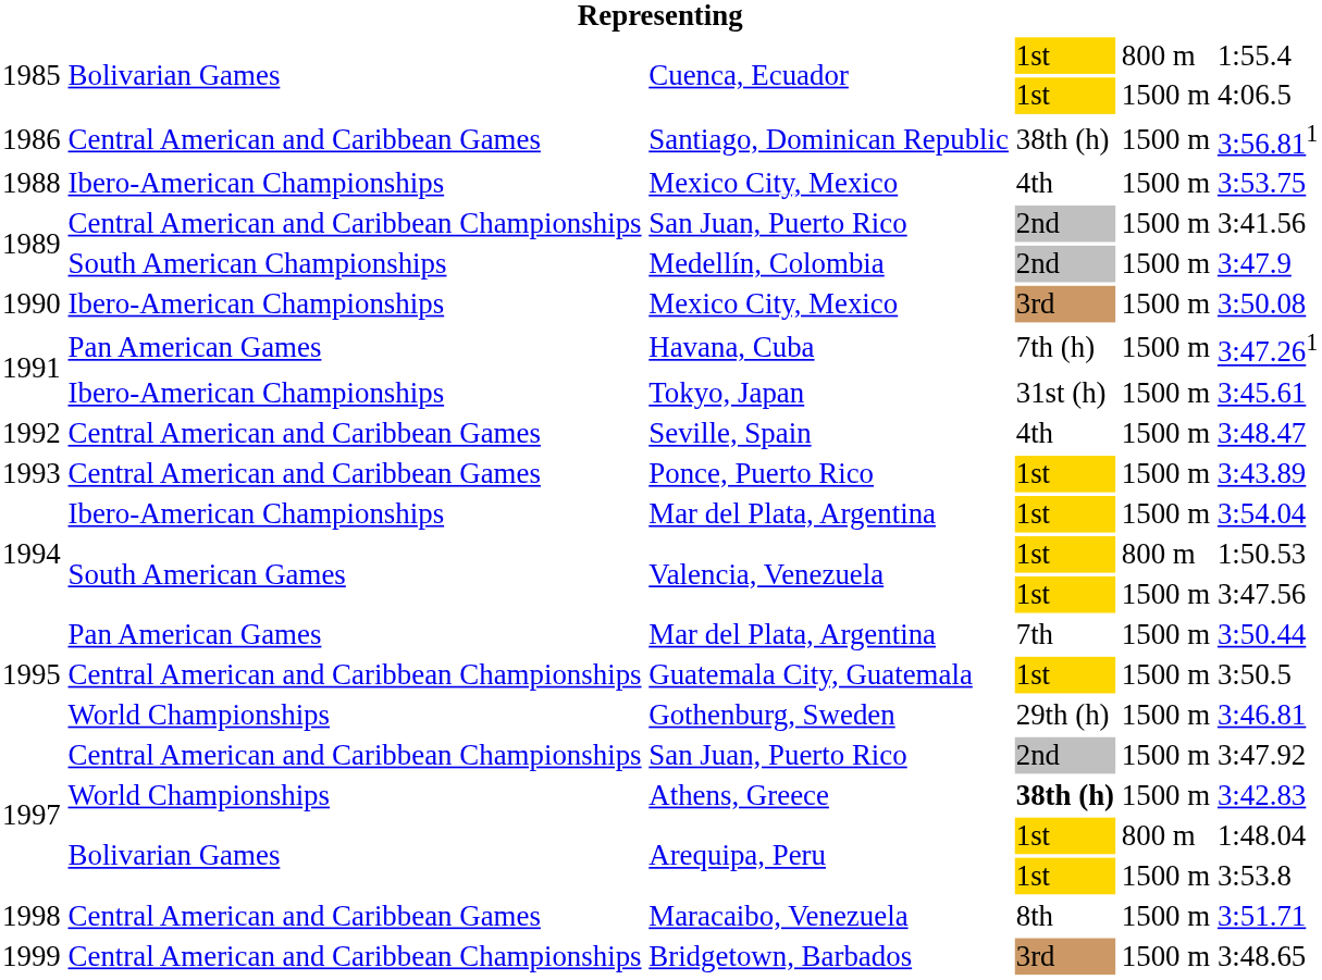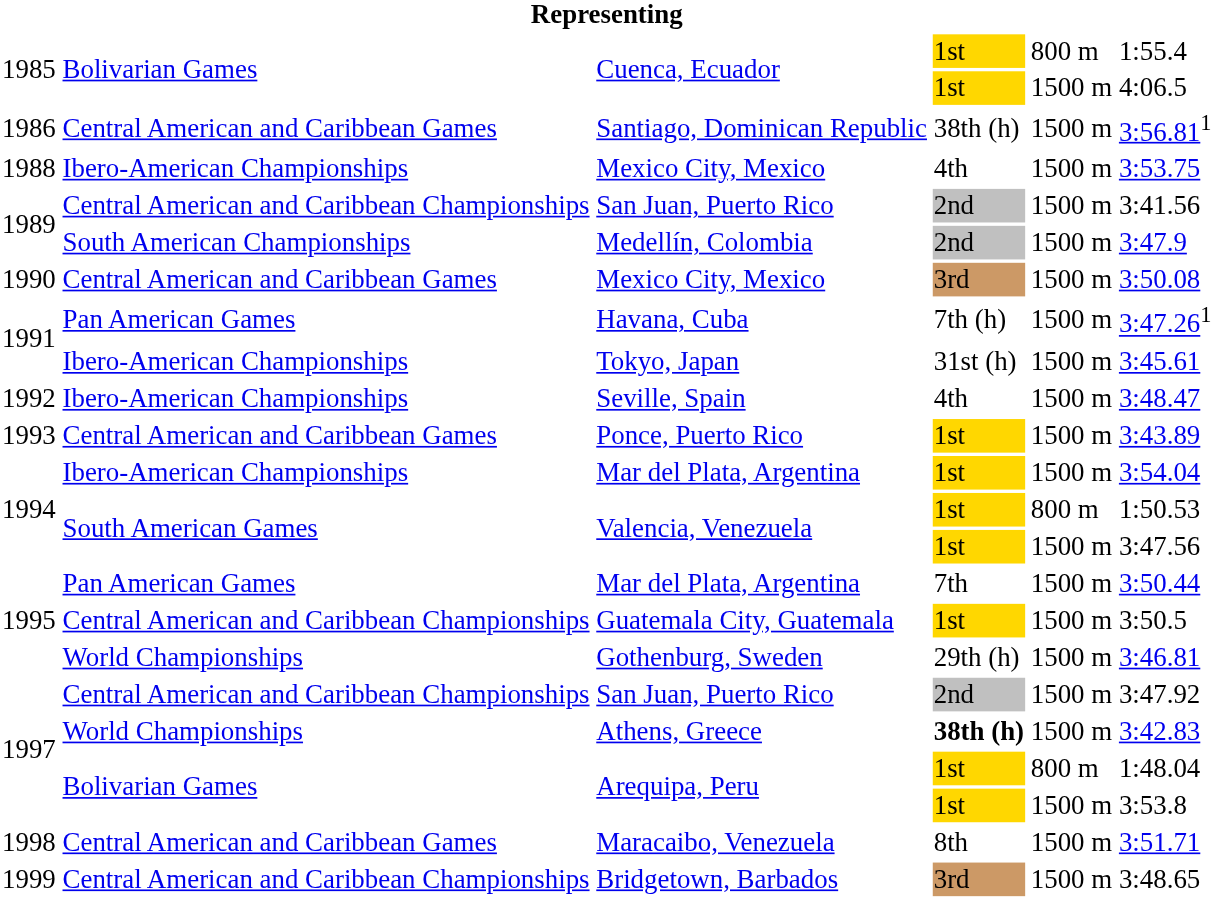1990 / Mexico City, Mexico | column 2: Ibero-American Championships -> Central American and Caribbean Games
Seville, Spain | column 2: Central American and Caribbean Games -> Ibero-American Championships
